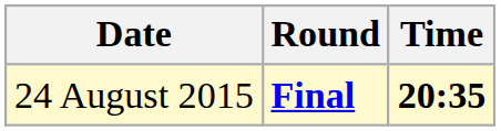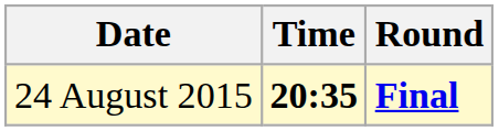columns swapped: Time <-> Round
